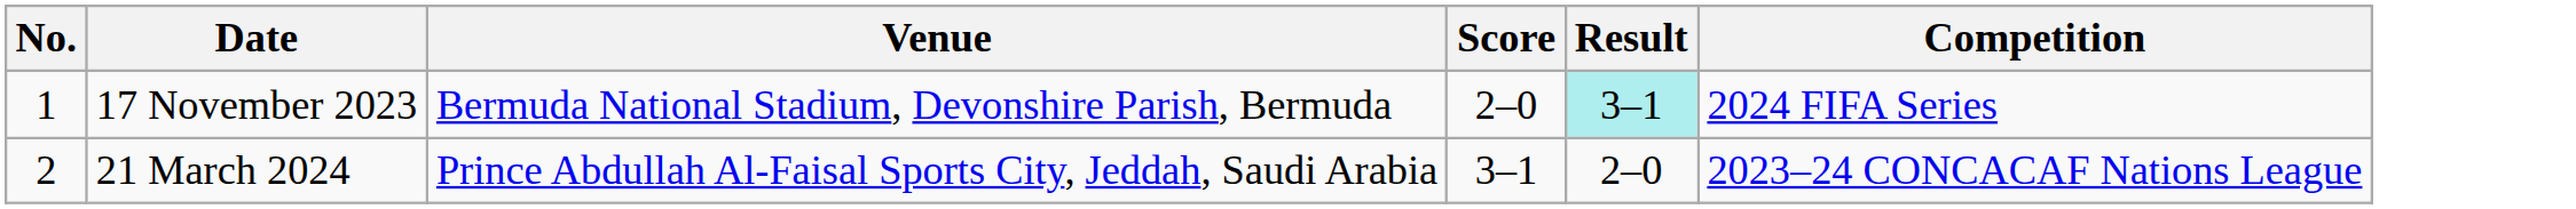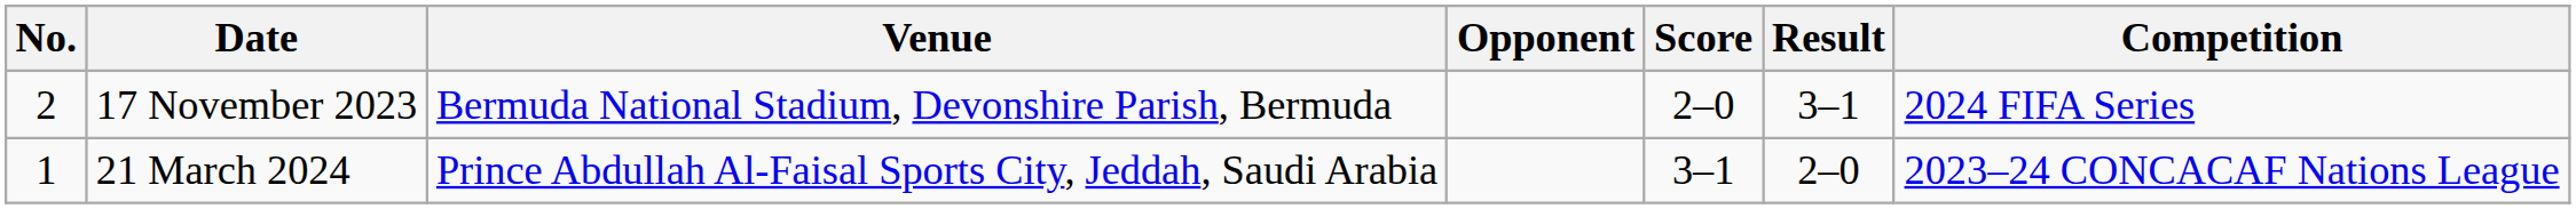+ column: Opponent
17 November 2023 | No.: 1 -> 2
17 November 2023 | Result: paleturquoise background -> no background
21 March 2024 | No.: 2 -> 1
